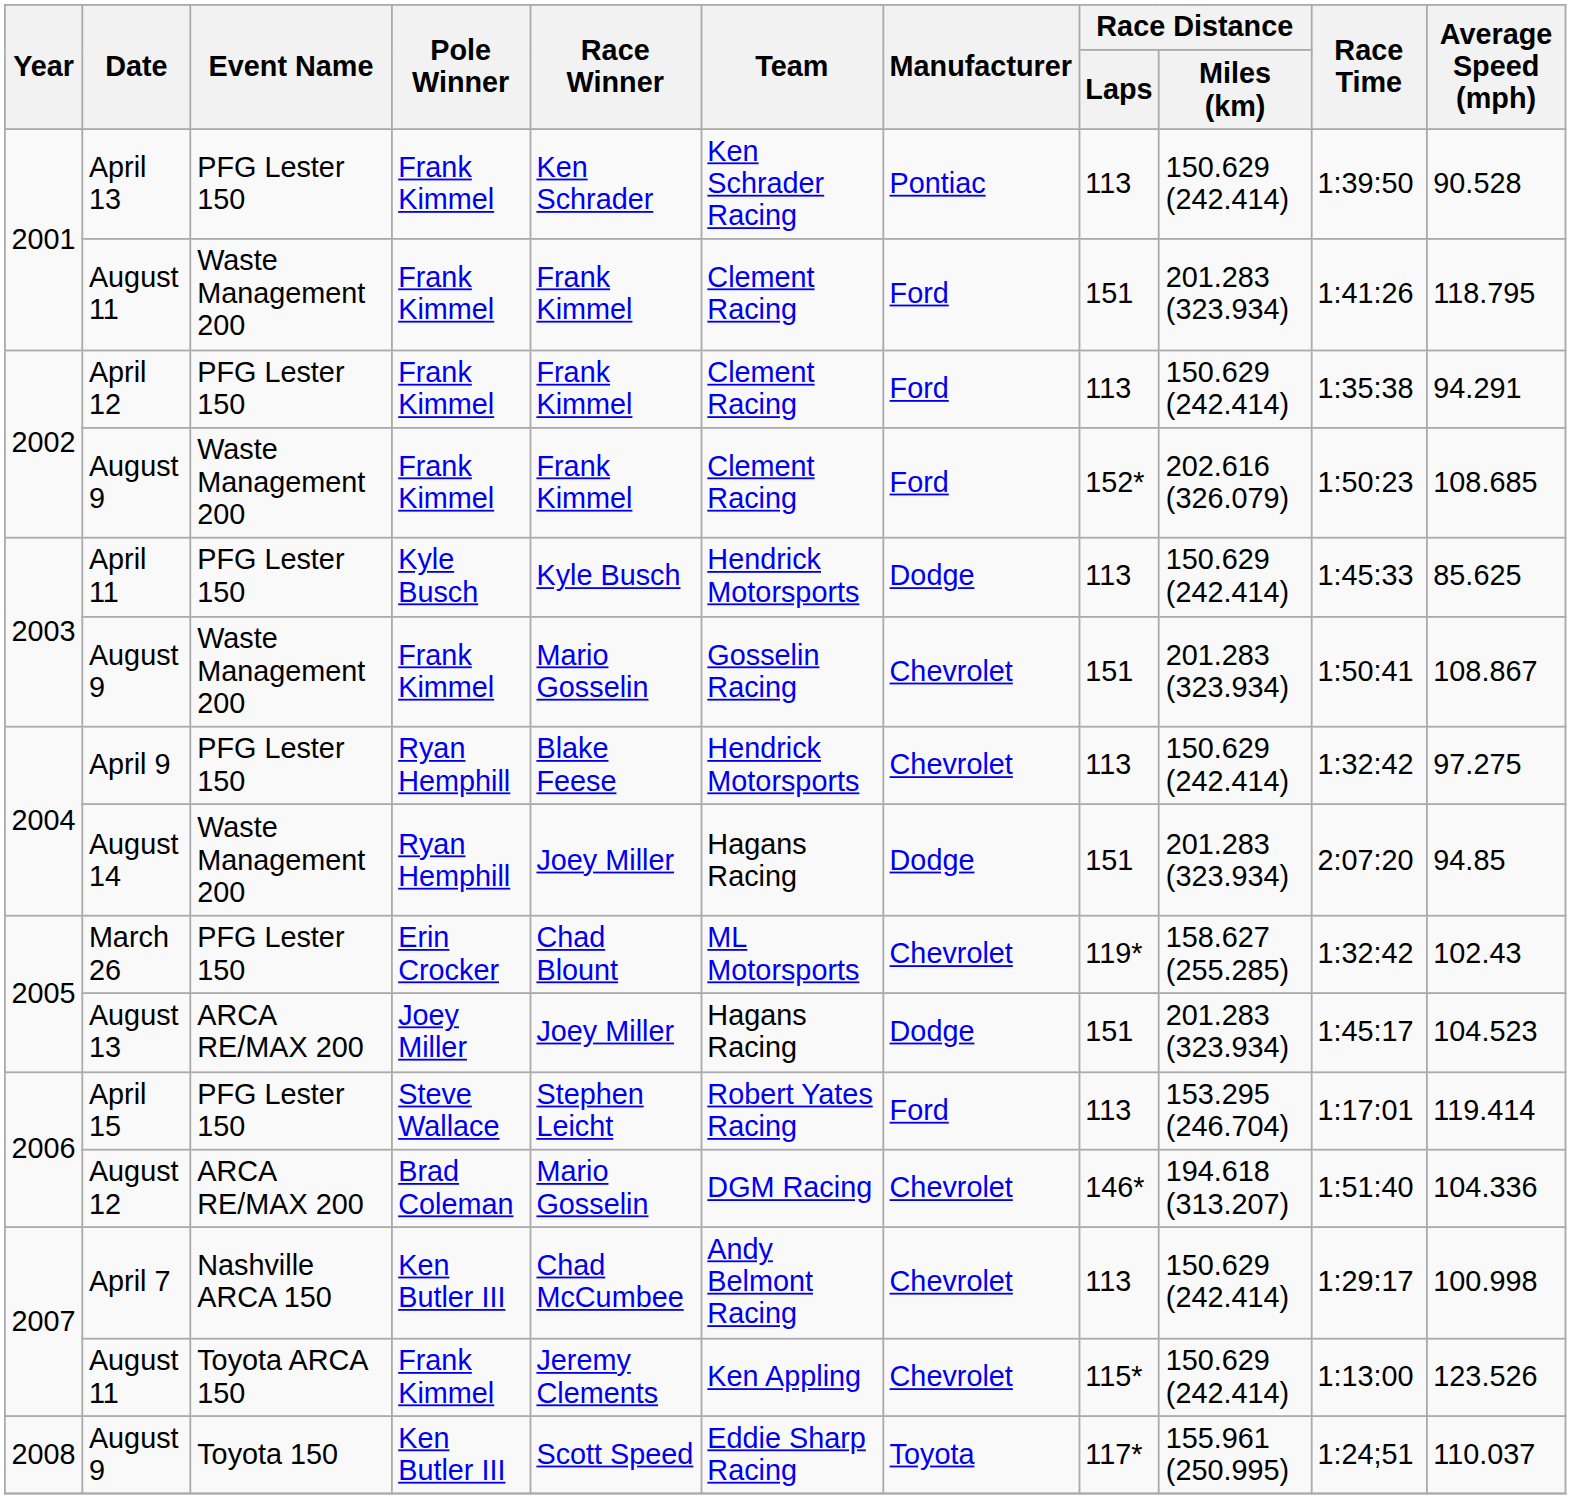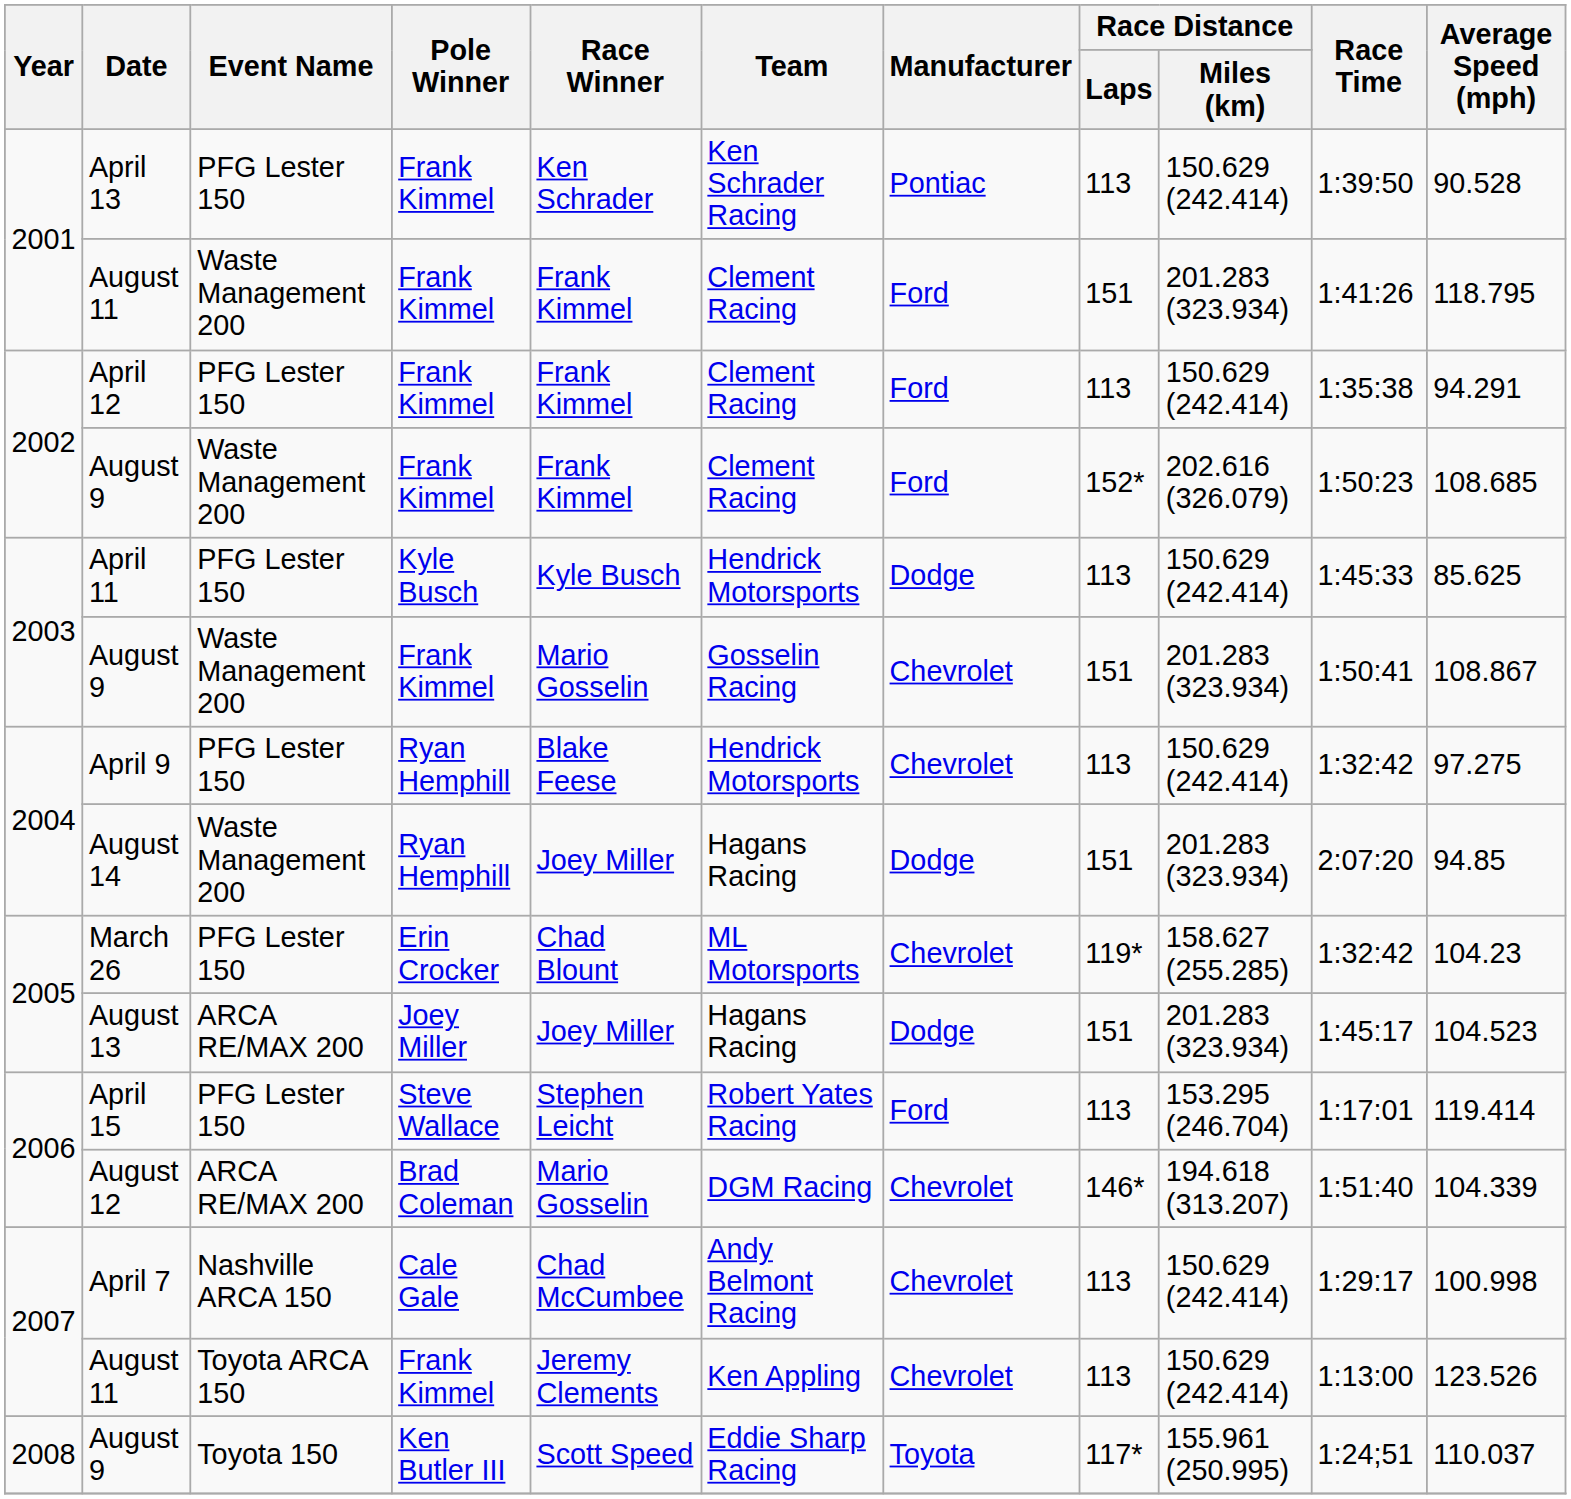March 26 | Average Speed (mph): 102.43 -> 104.23
August 12 | Average Speed (mph): 104.336 -> 104.339
April 7 | Pole Winner: Ken Butler III -> Cale Gale
2007 / August 11 | Race Distance / Laps: 115* -> 113
